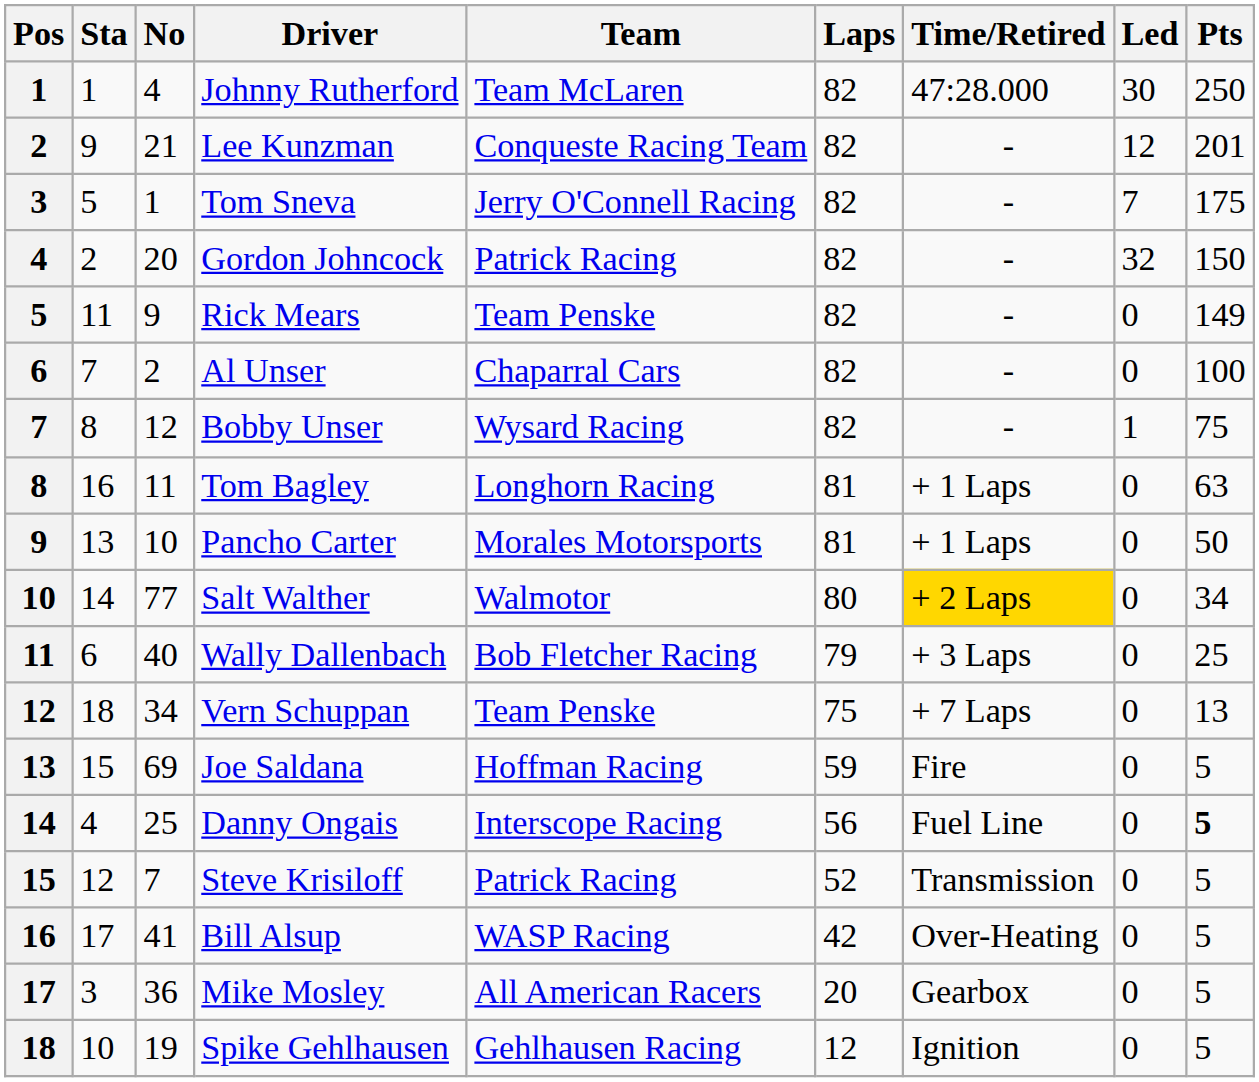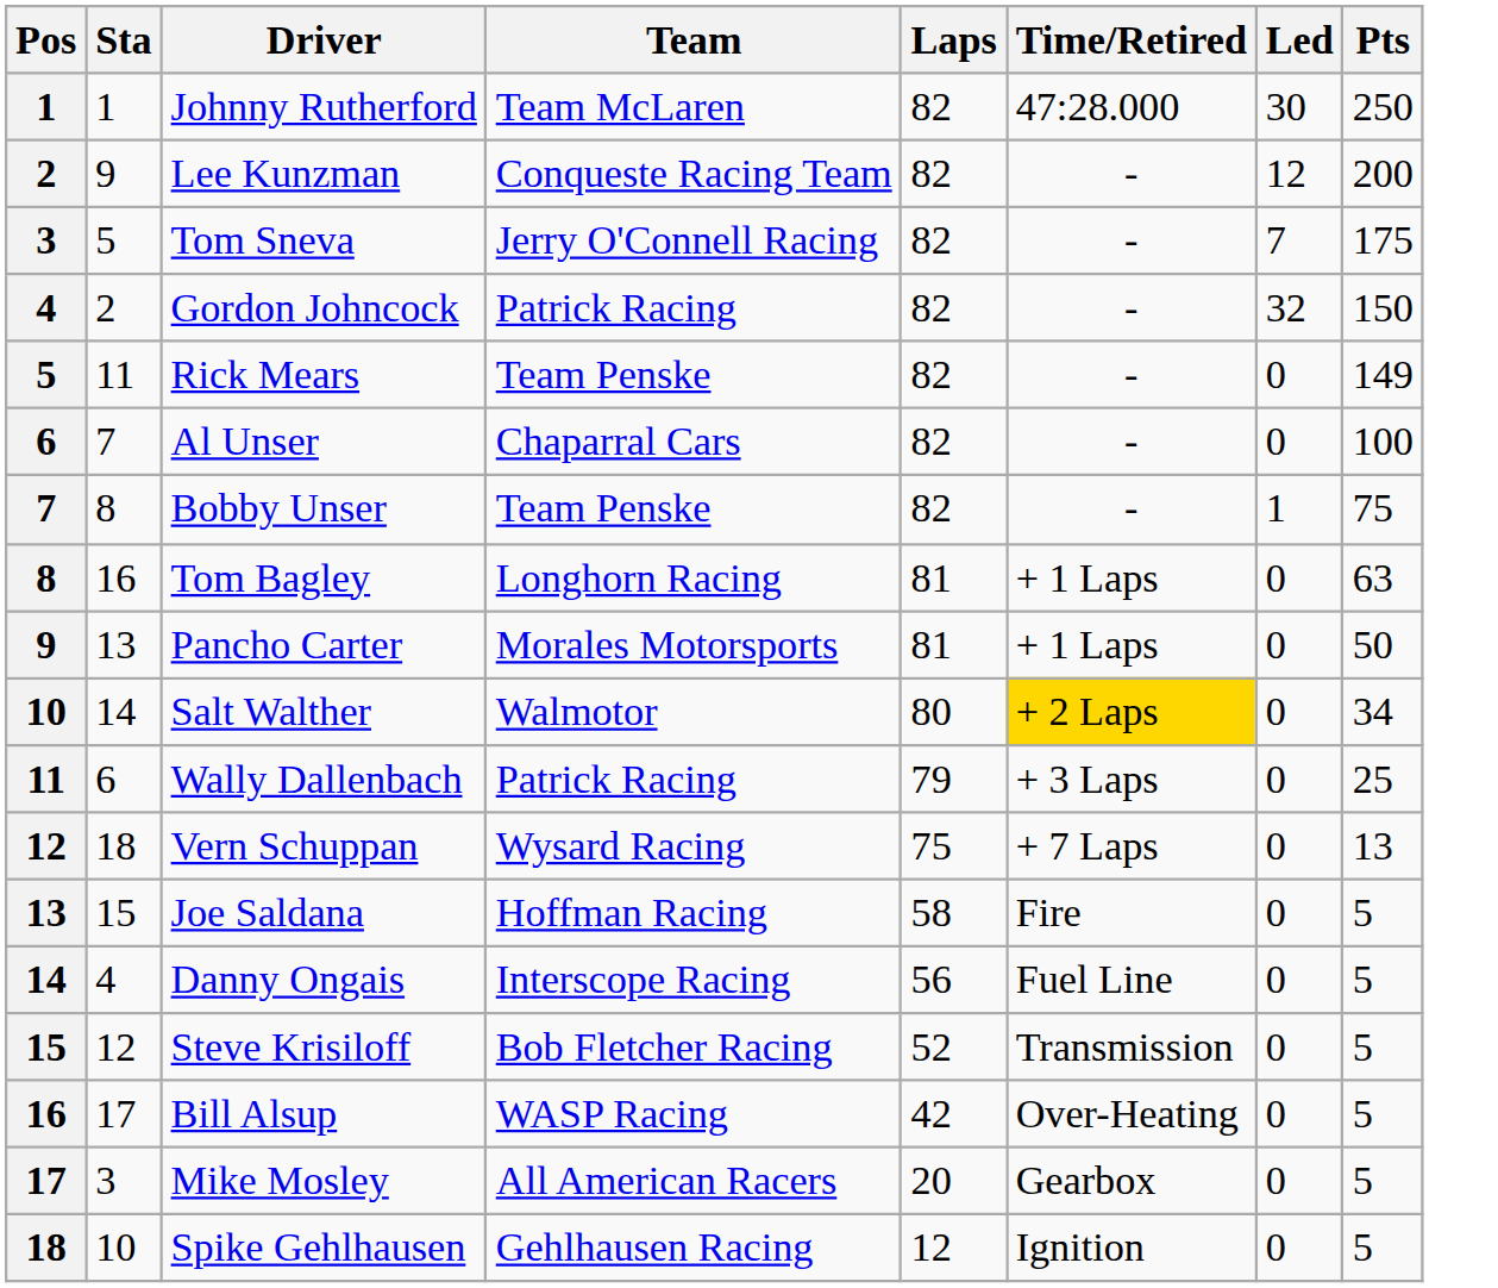- column: No | 4 | 21 | 1 | 20 | 9 | 2 | 12 | 11 | 10 | 77 | 40 | 34 | 69 | 25 | 7 | 41 | 36 | 19
Lee Kunzman | Pts: 201 -> 200
Bobby Unser | Team: Wysard Racing -> Team Penske
Wally Dallenbach | Team: Bob Fletcher Racing -> Patrick Racing
Vern Schuppan | Team: Team Penske -> Wysard Racing
Joe Saldana | Laps: 59 -> 58
Danny Ongais | Pts: bold -> normal
Steve Krisiloff | Team: Patrick Racing -> Bob Fletcher Racing
